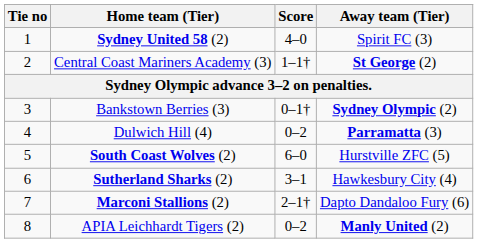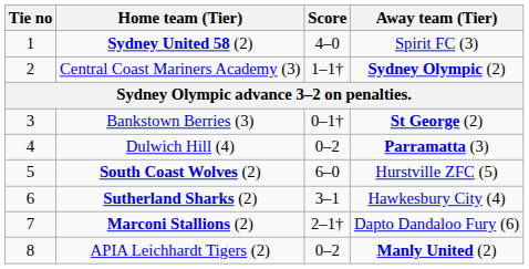Central Coast Mariners Academy (3) | Away team (Tier): St George (2) -> Sydney Olympic (2)
Bankstown Berries (3) | Away team (Tier): Sydney Olympic (2) -> St George (2)
